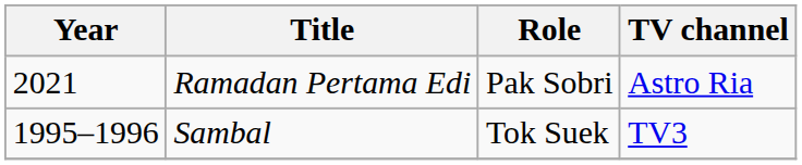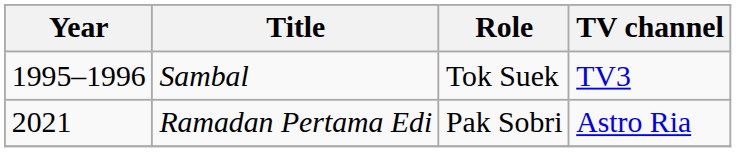rows swapped: Sambal <-> Ramadan Pertama Edi
